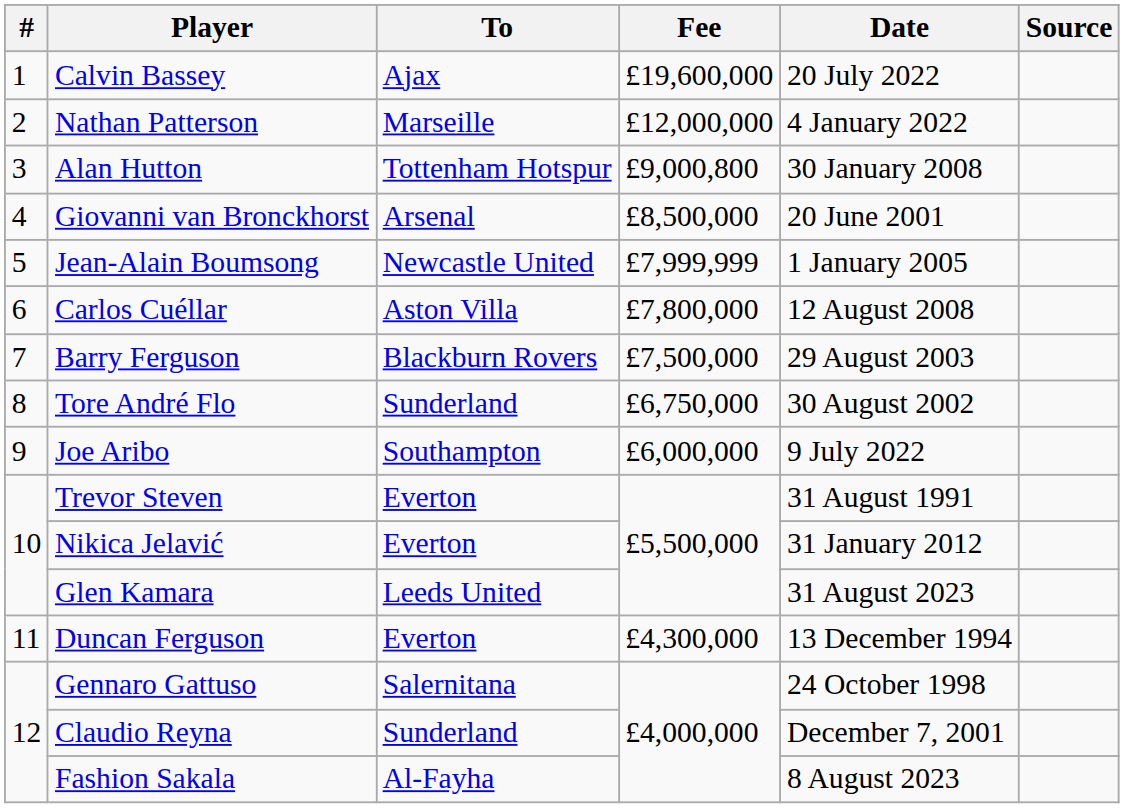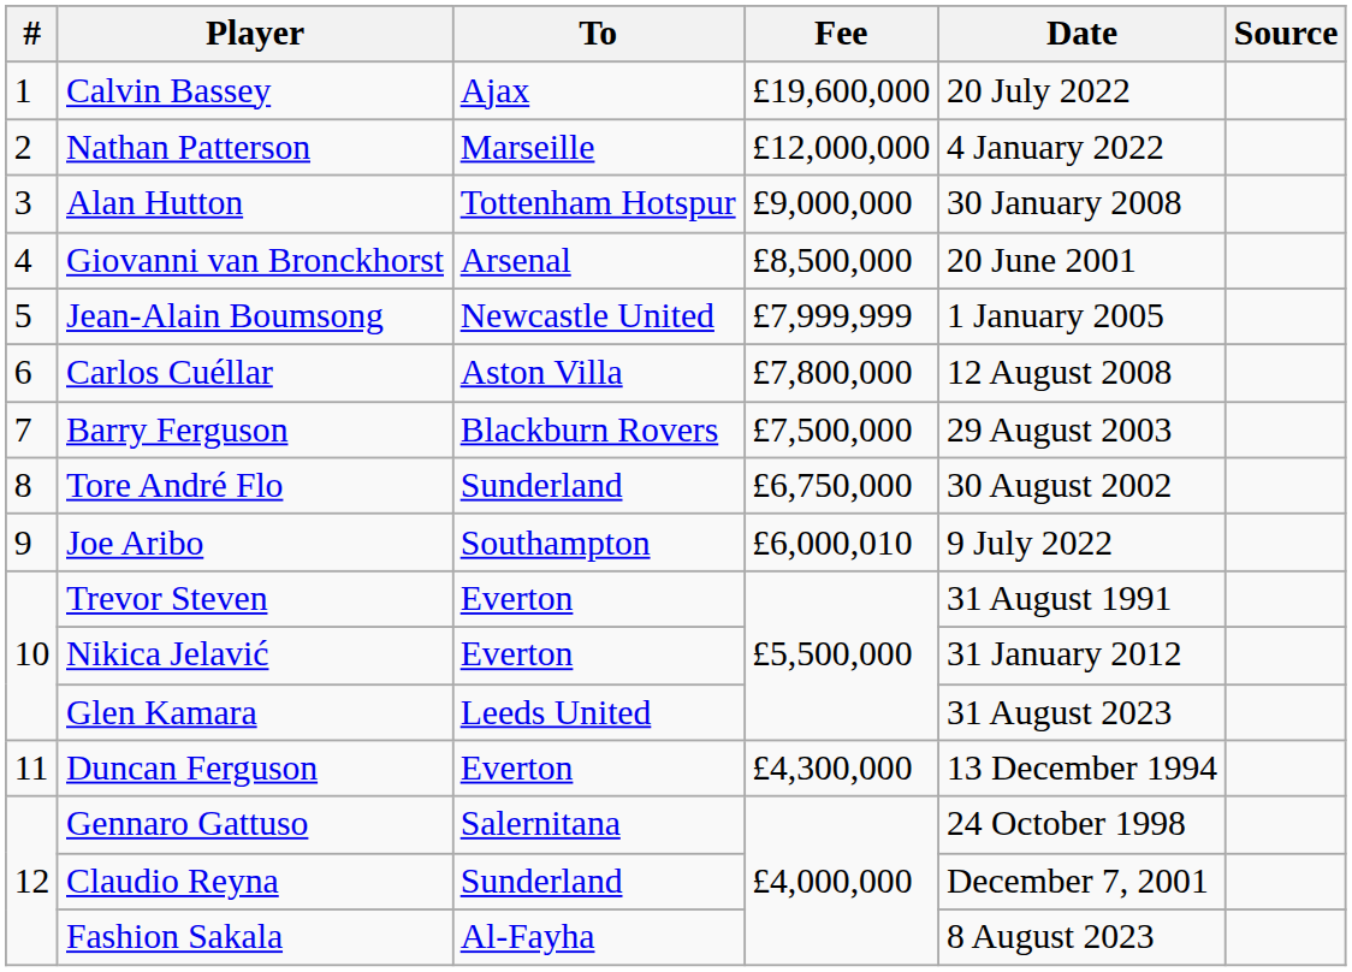Alan Hutton | Fee: £9,000,800 -> £9,000,000
Joe Aribo | Fee: £6,000,000 -> £6,000,010
